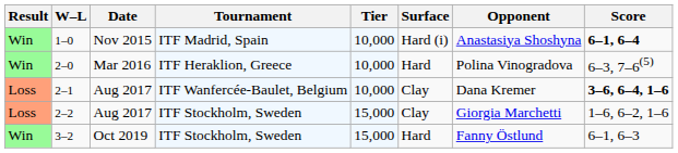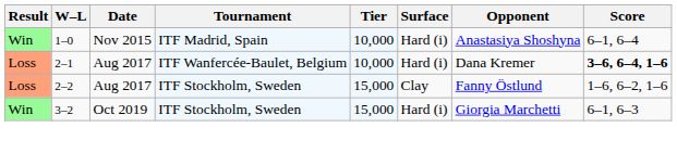1–0 | Score: bold -> normal
- row: Win | 2–0 | Mar 2016 | ITF Heraklion, Greece | 10,000 | Hard | Polina Vinogradova | 6–3, 7–6(5)
2–1 | Surface: Clay -> Hard (i)
2–2 | Opponent: Giorgia Marchetti -> Fanny Östlund
3–2 | Surface: Hard -> Hard (i)
3–2 | Opponent: Fanny Östlund -> Giorgia Marchetti
